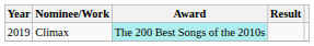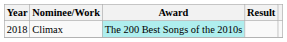Climax | Year: 2019 -> 2018
